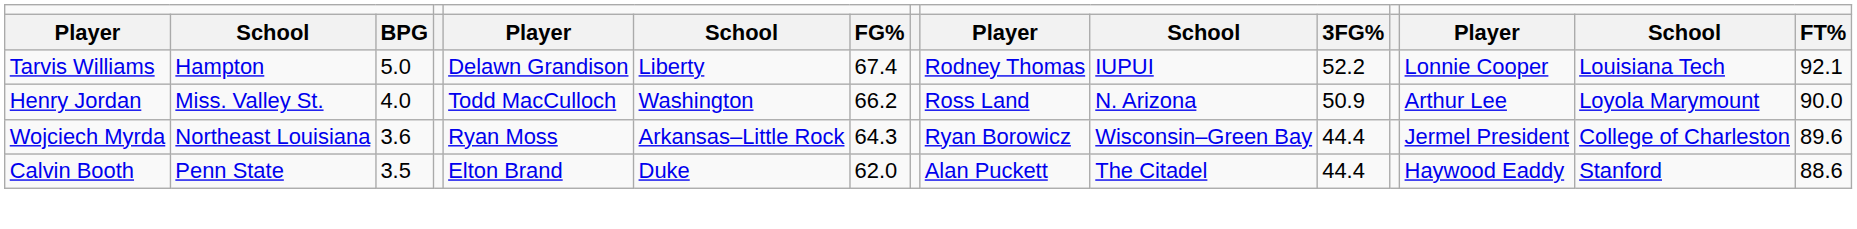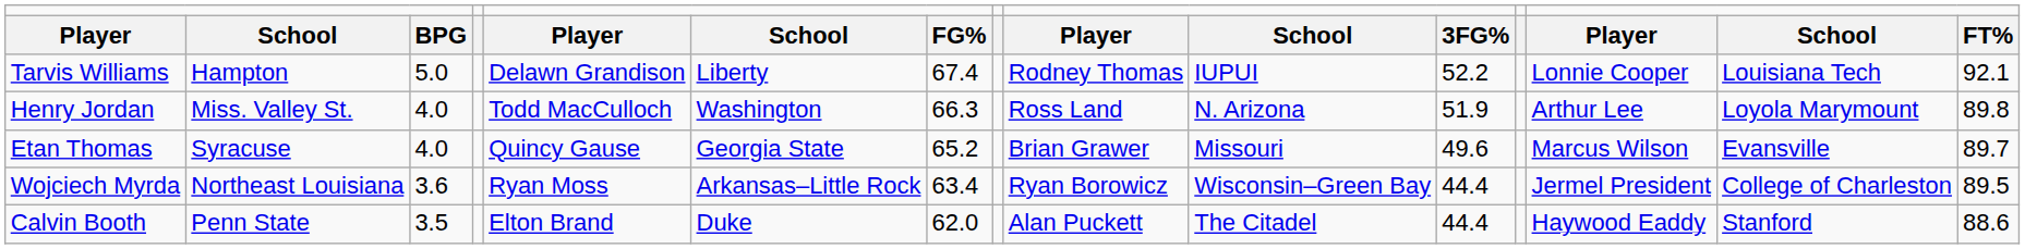Henry Jordan | column 7: 66.2 -> 66.3
Henry Jordan | column 11: 50.9 -> 51.9
Henry Jordan | column 15: 90.0 -> 89.8
+ row: Etan Thomas | Syracuse | 4.0 | Quincy Gause | Georgia State | 65.2 | Brian Grawer | Missouri | 49.6 | Marcus Wilson | Evansville | 89.7
Wojciech Myrda | column 7: 64.3 -> 63.4
Wojciech Myrda | column 15: 89.6 -> 89.5
